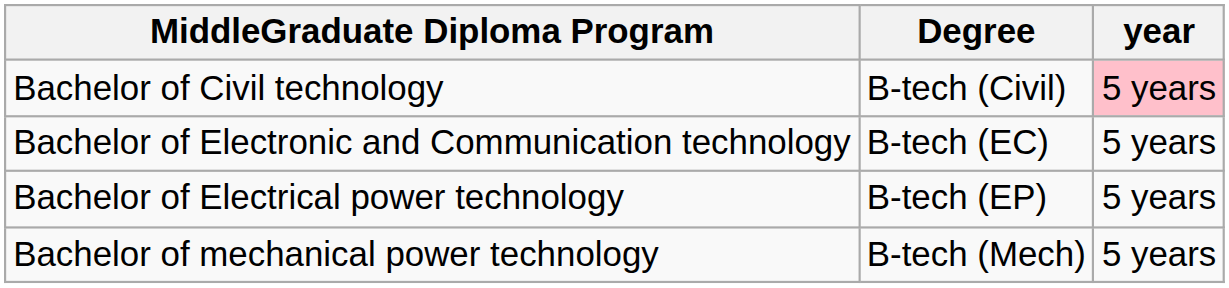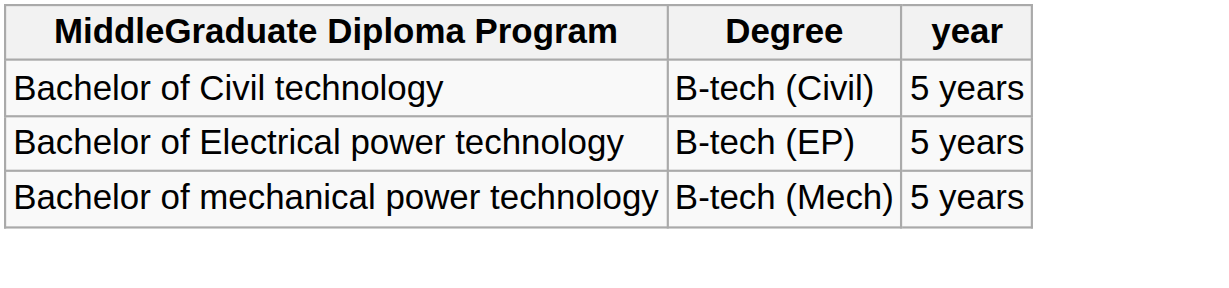Bachelor of Civil technology | year: pink background -> no background
- row: Bachelor of Electronic and Communication technology | B-tech (EC) | 5 years
